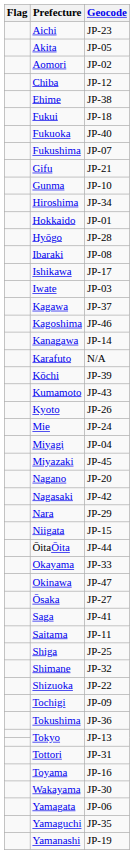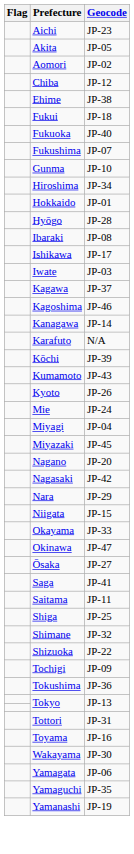- row: Gifu | JP-21
- row: ŌitaŌita | JP-44
